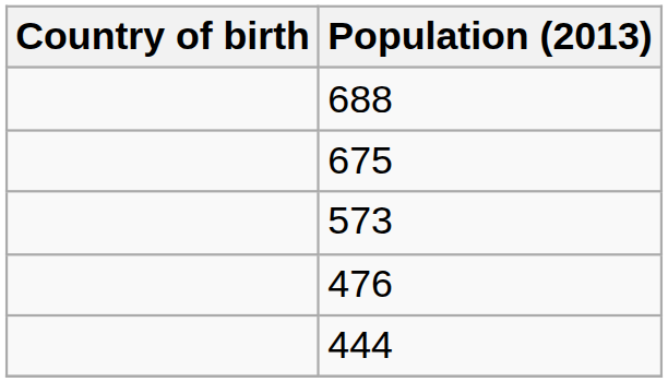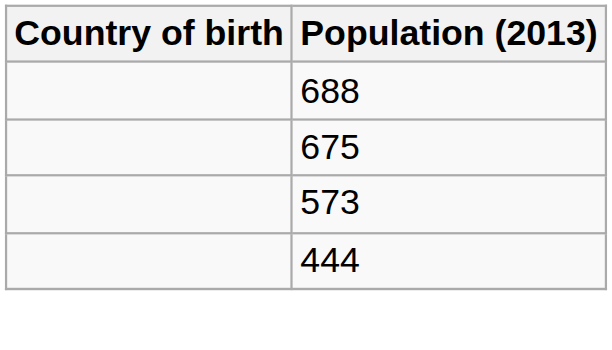- row: 476
